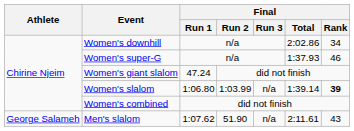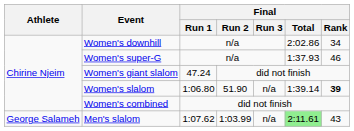Women's slalom | Final / Run 2: 1:03.99 -> 51.90
Men's slalom | Final / Run 2: 51.90 -> 1:03.99
Men's slalom | Final / Total: no background -> lightgreen background
